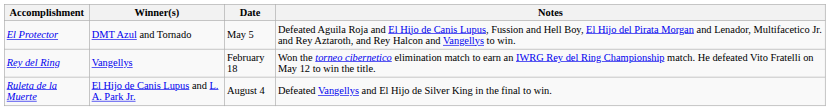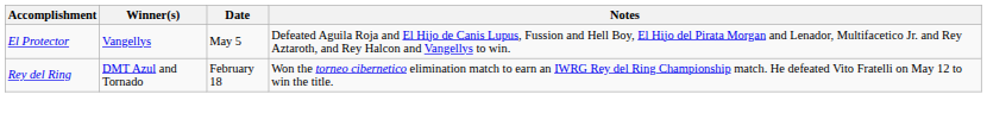El Protector | Winner(s): DMT Azul and Tornado -> Vangellys
Rey del Ring | Winner(s): Vangellys -> DMT Azul and Tornado
- row: Ruleta de la Muerte | El Hijo de Canis Lupus and L. A. Park Jr. | August 4 | Defeated Vangellys and El Hijo de Silver King in the final to win.
